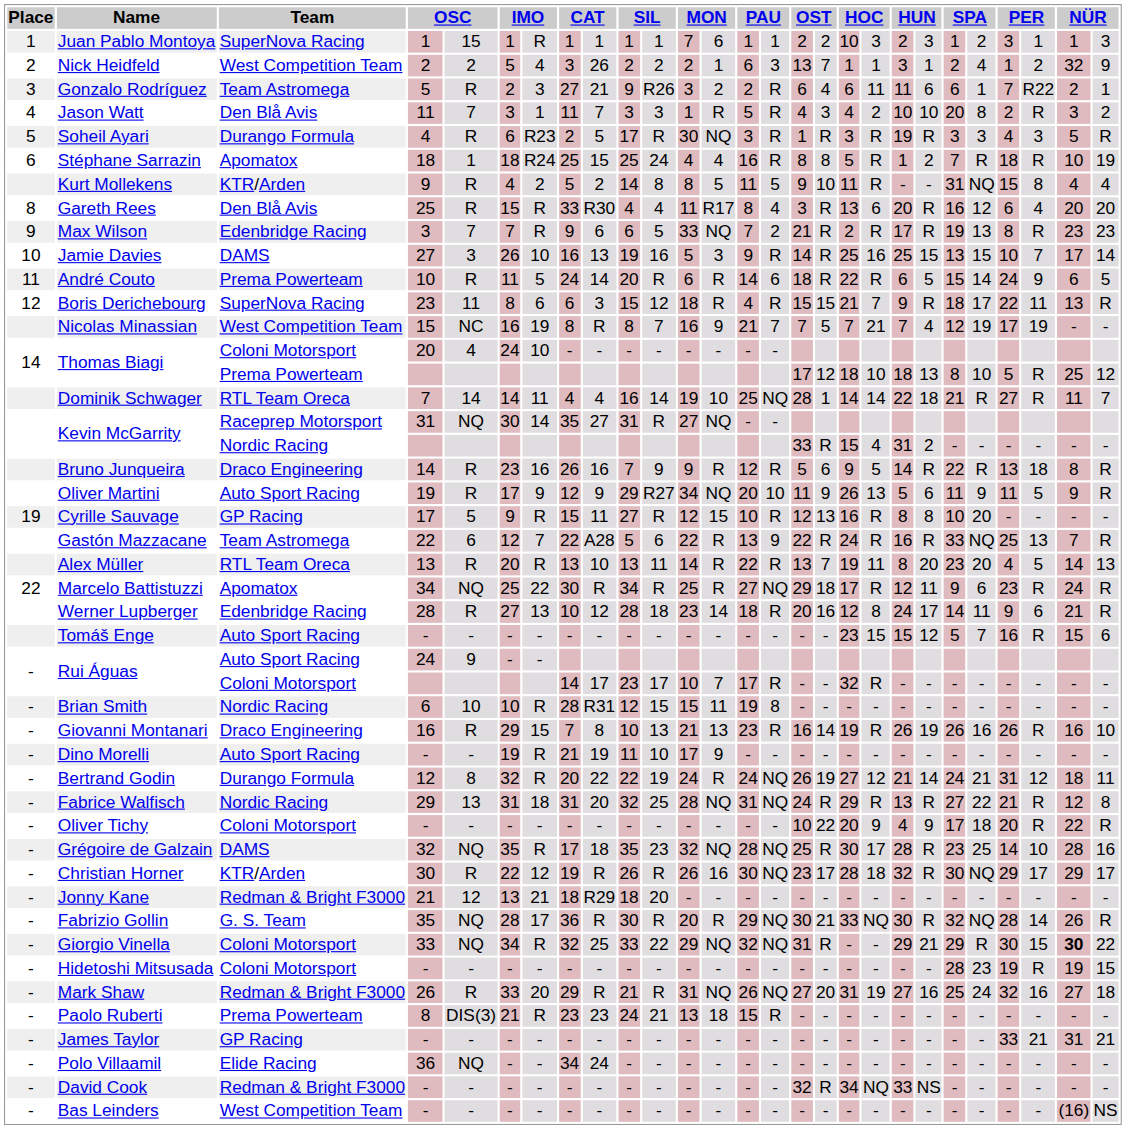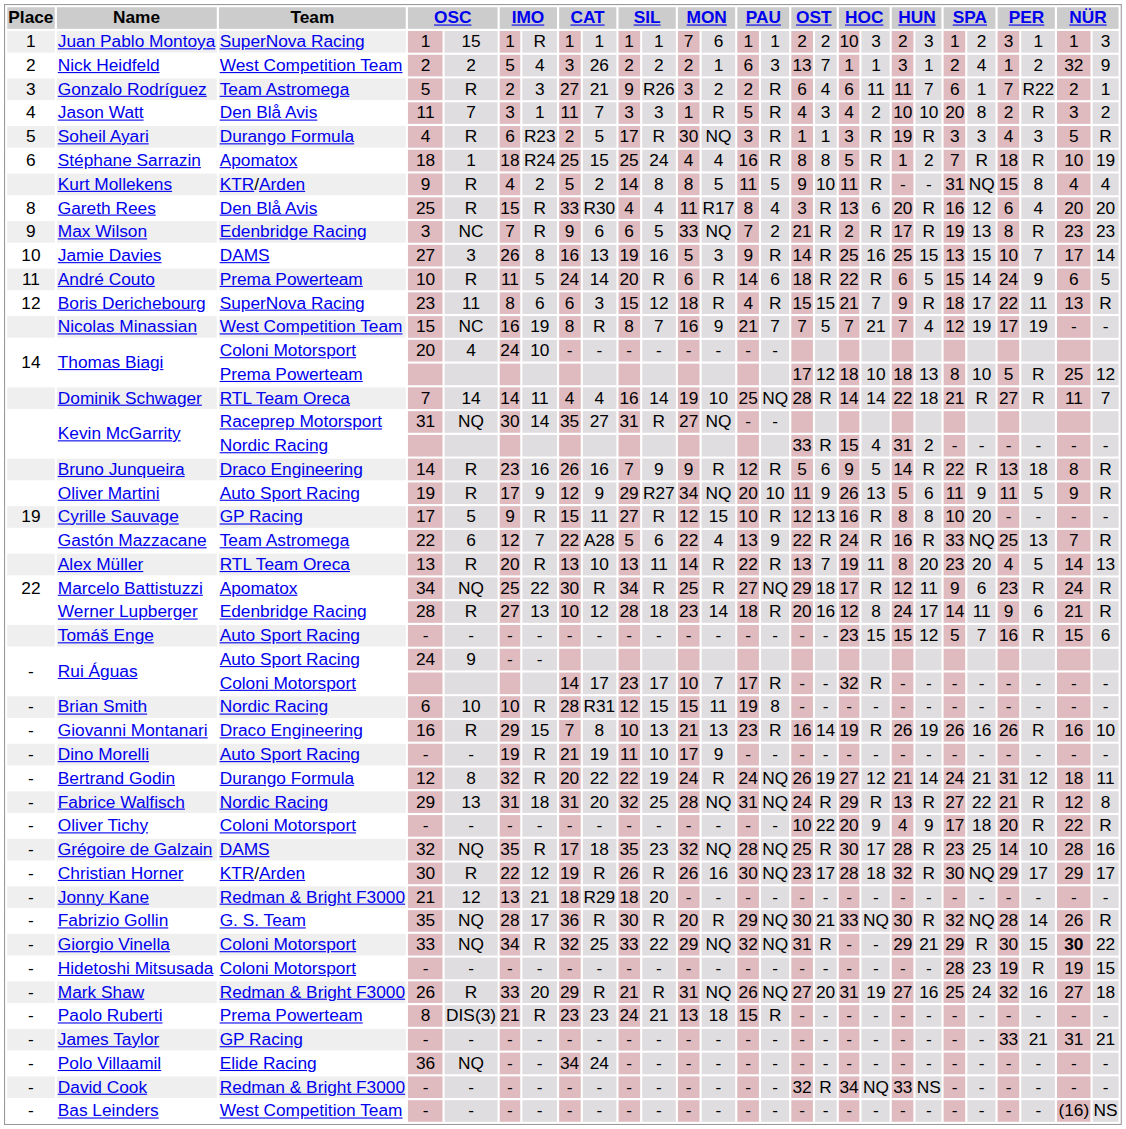Gonzalo Rodríguez | column 21: 6 -> 7
Soheil Ayari | column 17: R -> 1
Max Wilson | column 5: 7 -> NC
Jamie Davies | column 7: 10 -> 8
Dominik Schwager | column 17: 1 -> R
Gastón Mazzacane | column 13: R -> 4
